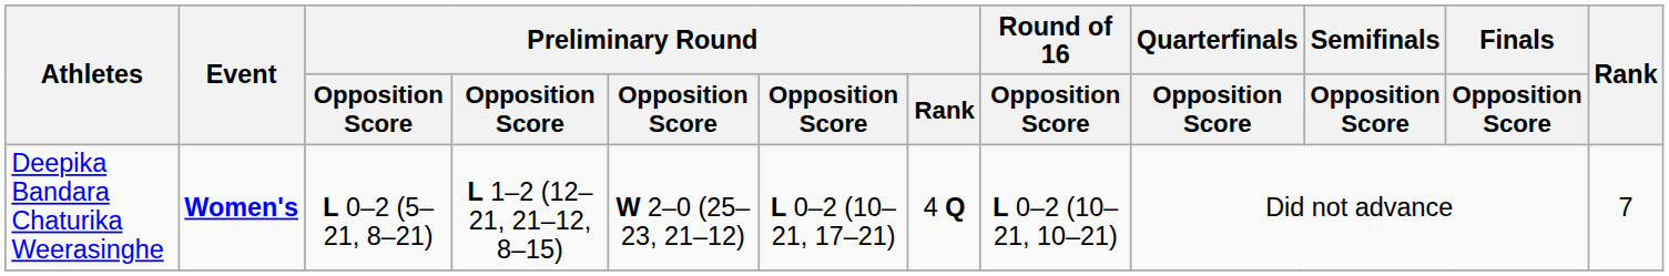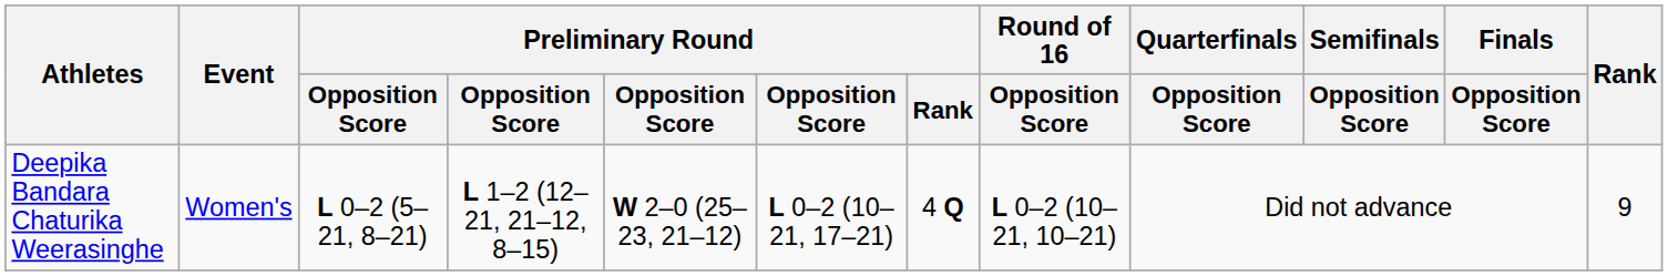Deepika Bandara Chaturika Weerasinghe | Event: bold -> normal
Deepika Bandara Chaturika Weerasinghe | Rank: 7 -> 9
